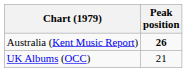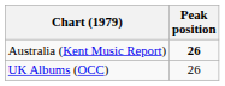UK Albums (OCC) | Peak position: 21 -> 26
